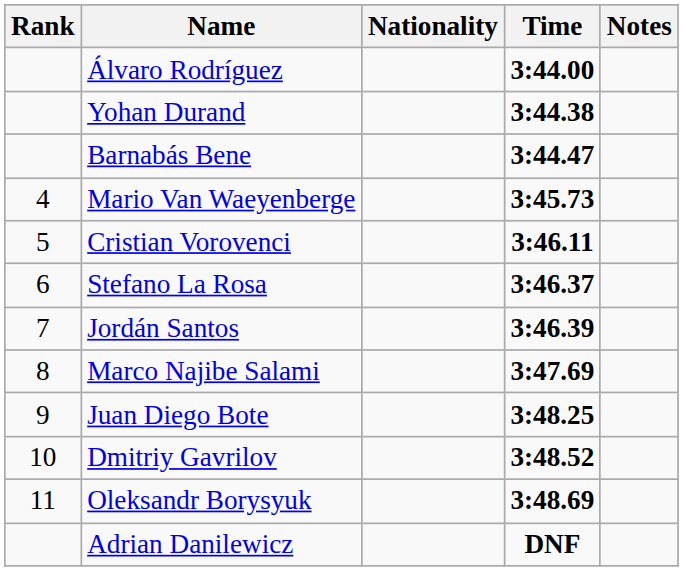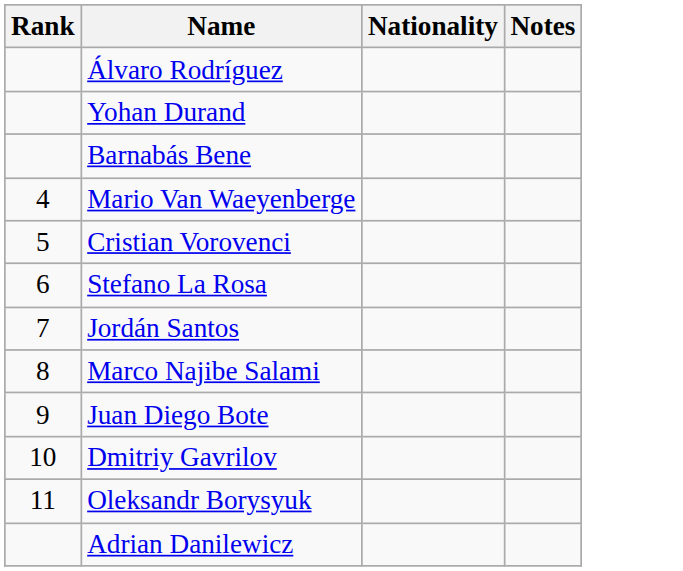- column: Time | 3:44.00 | 3:44.38 | 3:44.47 | 3:45.73 | 3:46.11 | 3:46.37 | 3:46.39 | 3:47.69 | 3:48.25 | 3:48.52 | 3:48.69 | DNF
